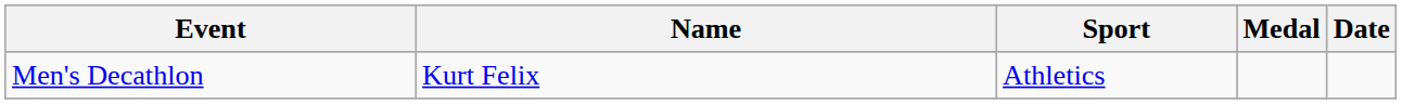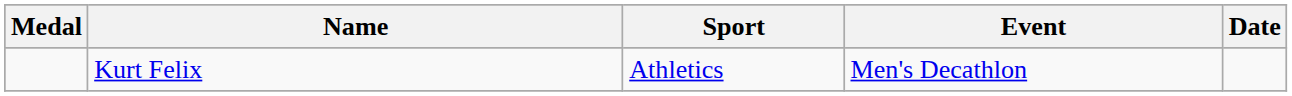columns swapped: Medal <-> Event
